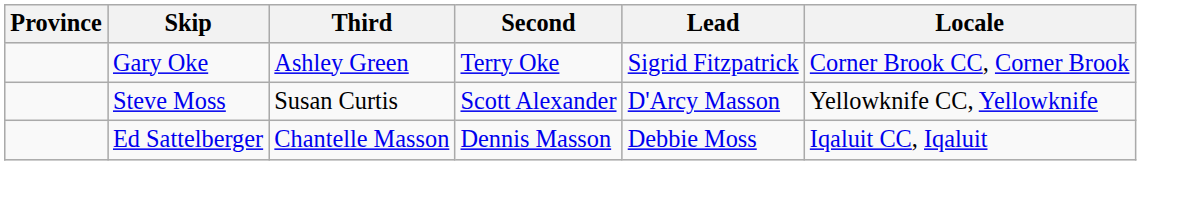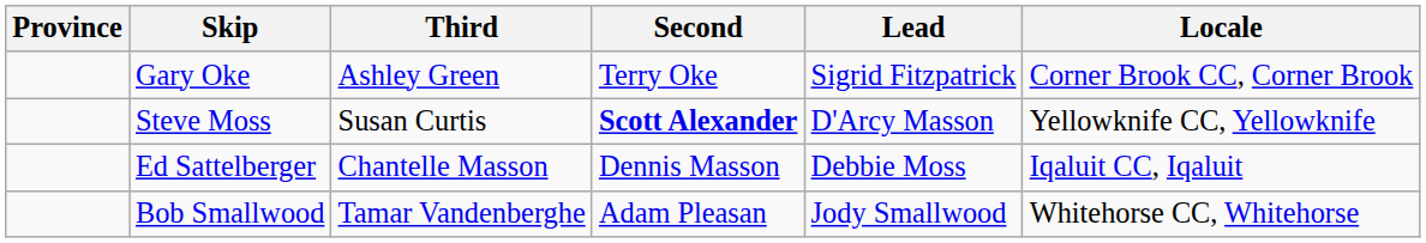Steve Moss | Second: normal -> bold
+ row: Bob Smallwood | Tamar Vandenberghe | Adam Pleasan | Jody Smallwood | Whitehorse CC, Whitehorse
